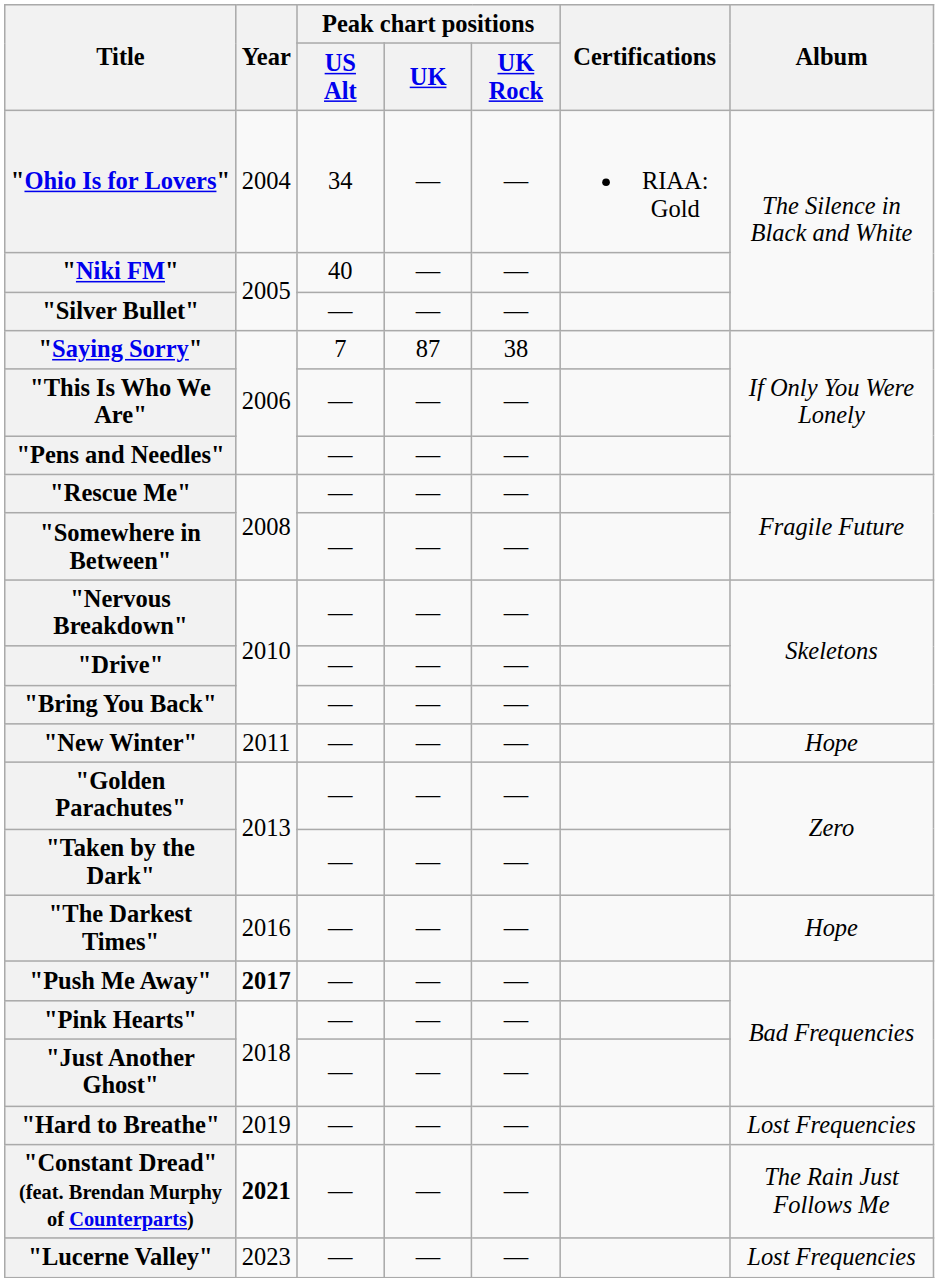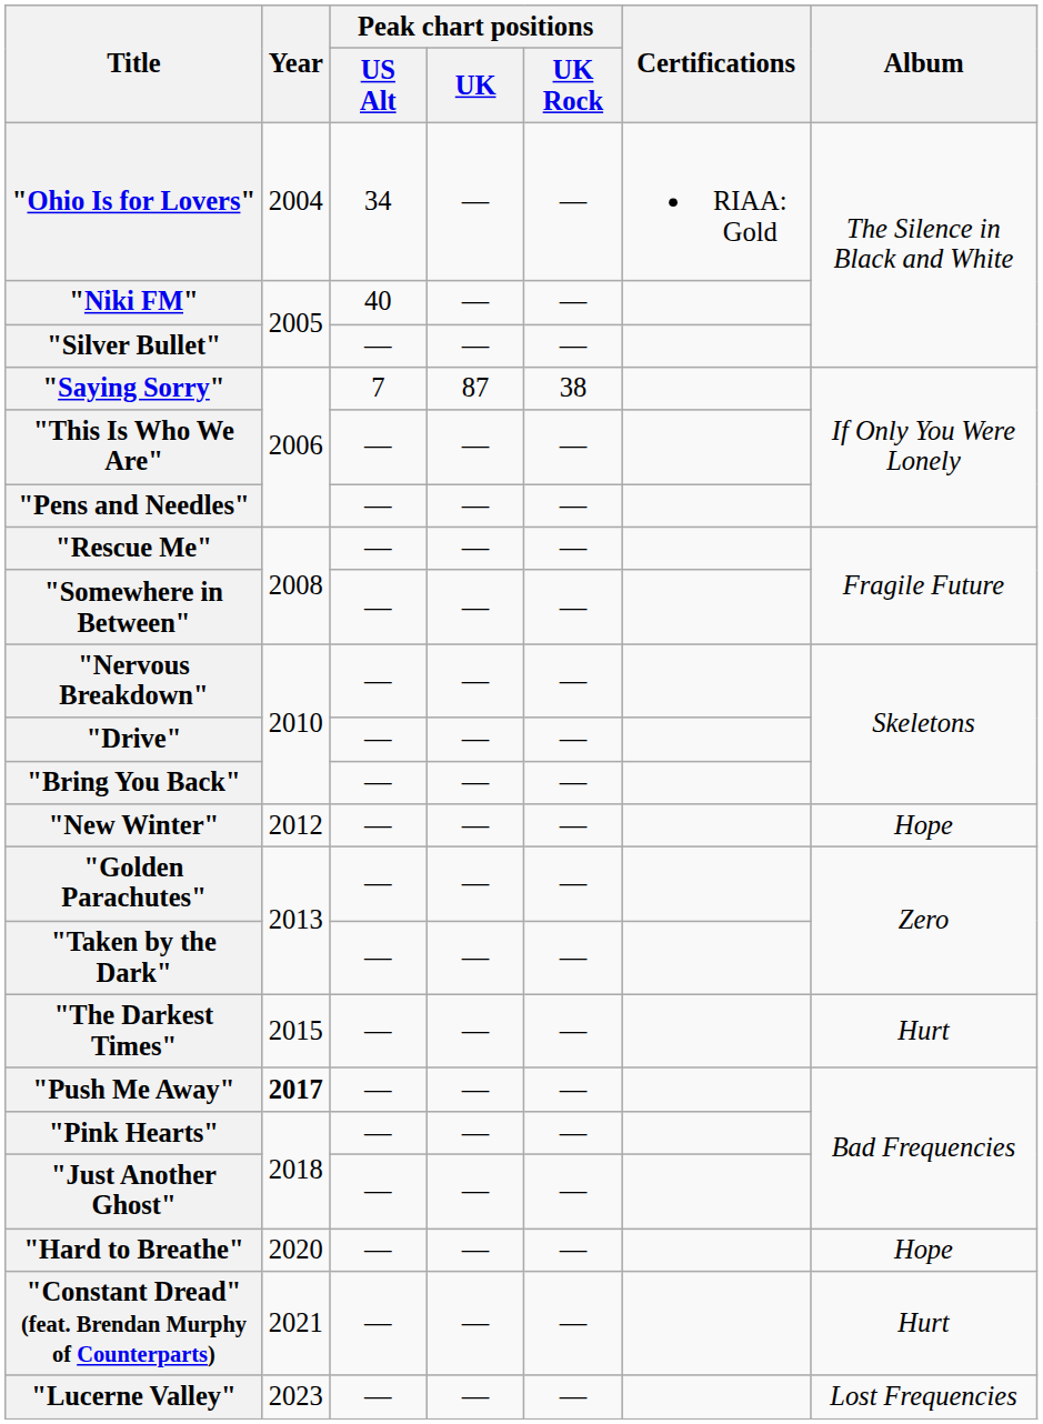"New Winter" | Year: 2011 -> 2012
"The Darkest Times" | Year: 2016 -> 2015
"The Darkest Times" | Album: Hope -> Hurt
"Hard to Breathe" | Year: 2019 -> 2020
"Hard to Breathe" | Album: Lost Frequencies -> Hope
"Constant Dread" (feat. Brendan Murphy of Counterparts) | Year: bold -> normal
"Constant Dread" (feat. Brendan Murphy of Counterparts) | Album: The Rain Just Follows Me -> Hurt
